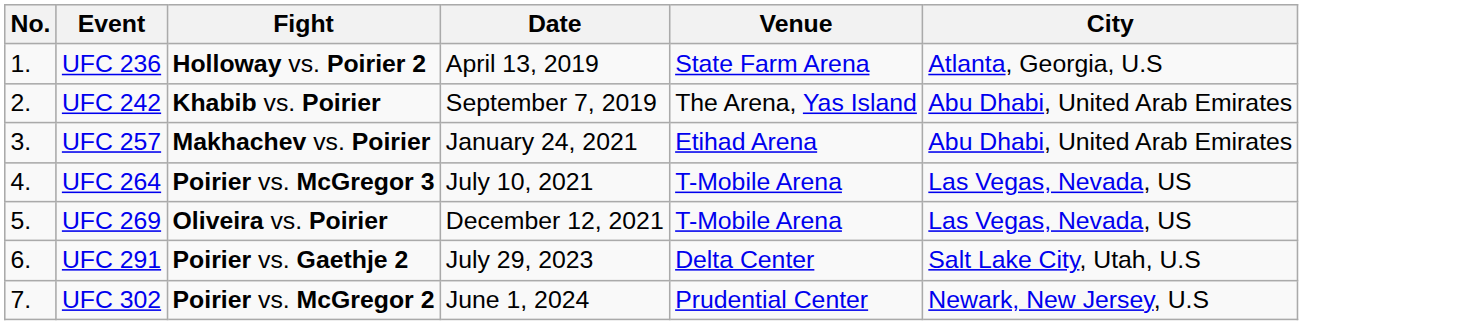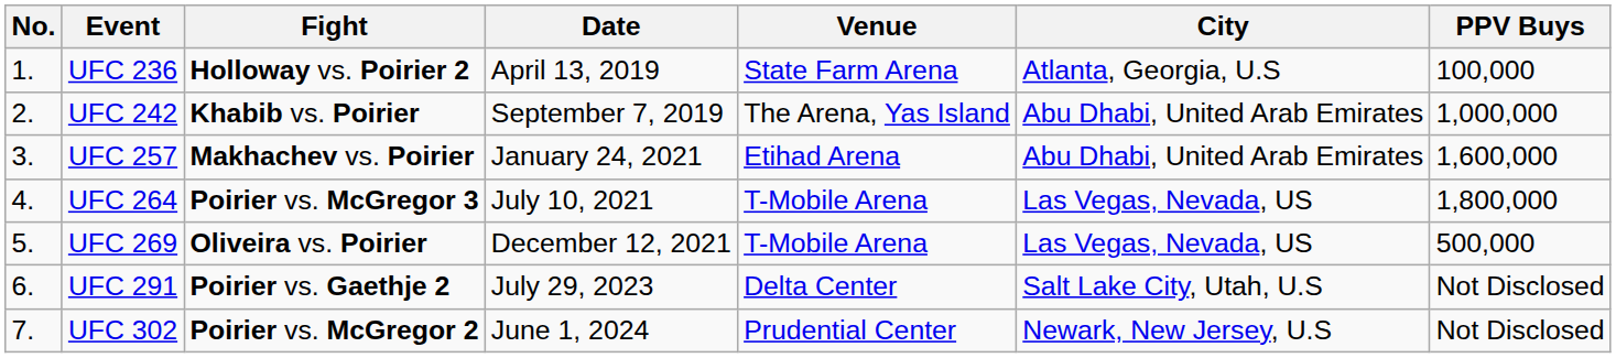+ column: PPV Buys | 100,000 | 1,000,000 | 1,600,000 | 1,800,000 | 500,000 | Not Disclosed | Not Disclosed
